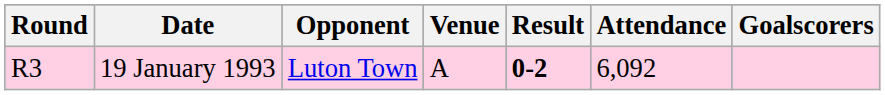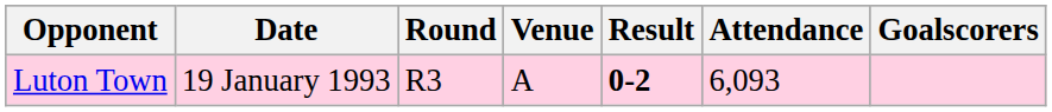columns swapped: Round <-> Opponent
19 January 1993 | Attendance: 6,092 -> 6,093
